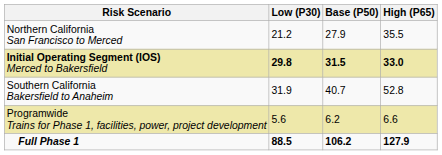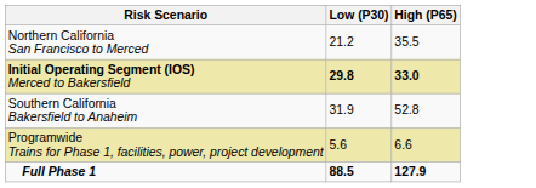- column: Base (P50) | 27.9 | 31.5 | 40.7 | 6.2 | 106.2
